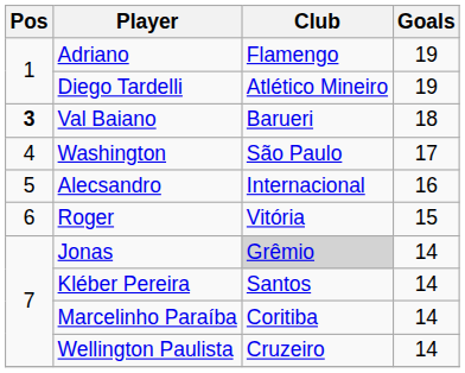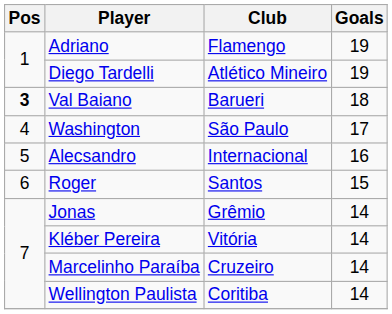Roger | Club: Vitória -> Santos
Jonas | Club: lightgrey background -> no background
Kléber Pereira | Club: Santos -> Vitória
Marcelinho Paraíba | Club: Coritiba -> Cruzeiro
Wellington Paulista | Club: Cruzeiro -> Coritiba
